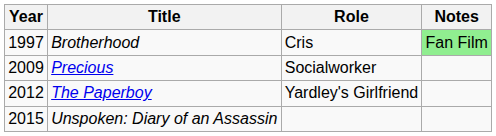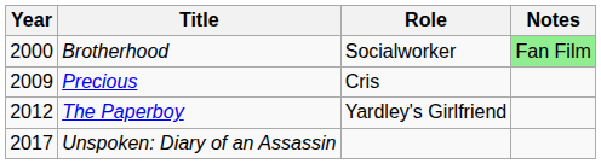Brotherhood | Year: 1997 -> 2000
Brotherhood | Role: Cris -> Socialworker
Precious | Role: Socialworker -> Cris
Unspoken: Diary of an Assassin | Year: 2015 -> 2017
